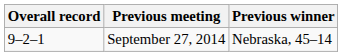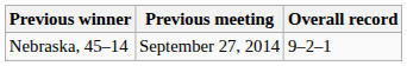columns swapped: Overall record <-> Previous winner
